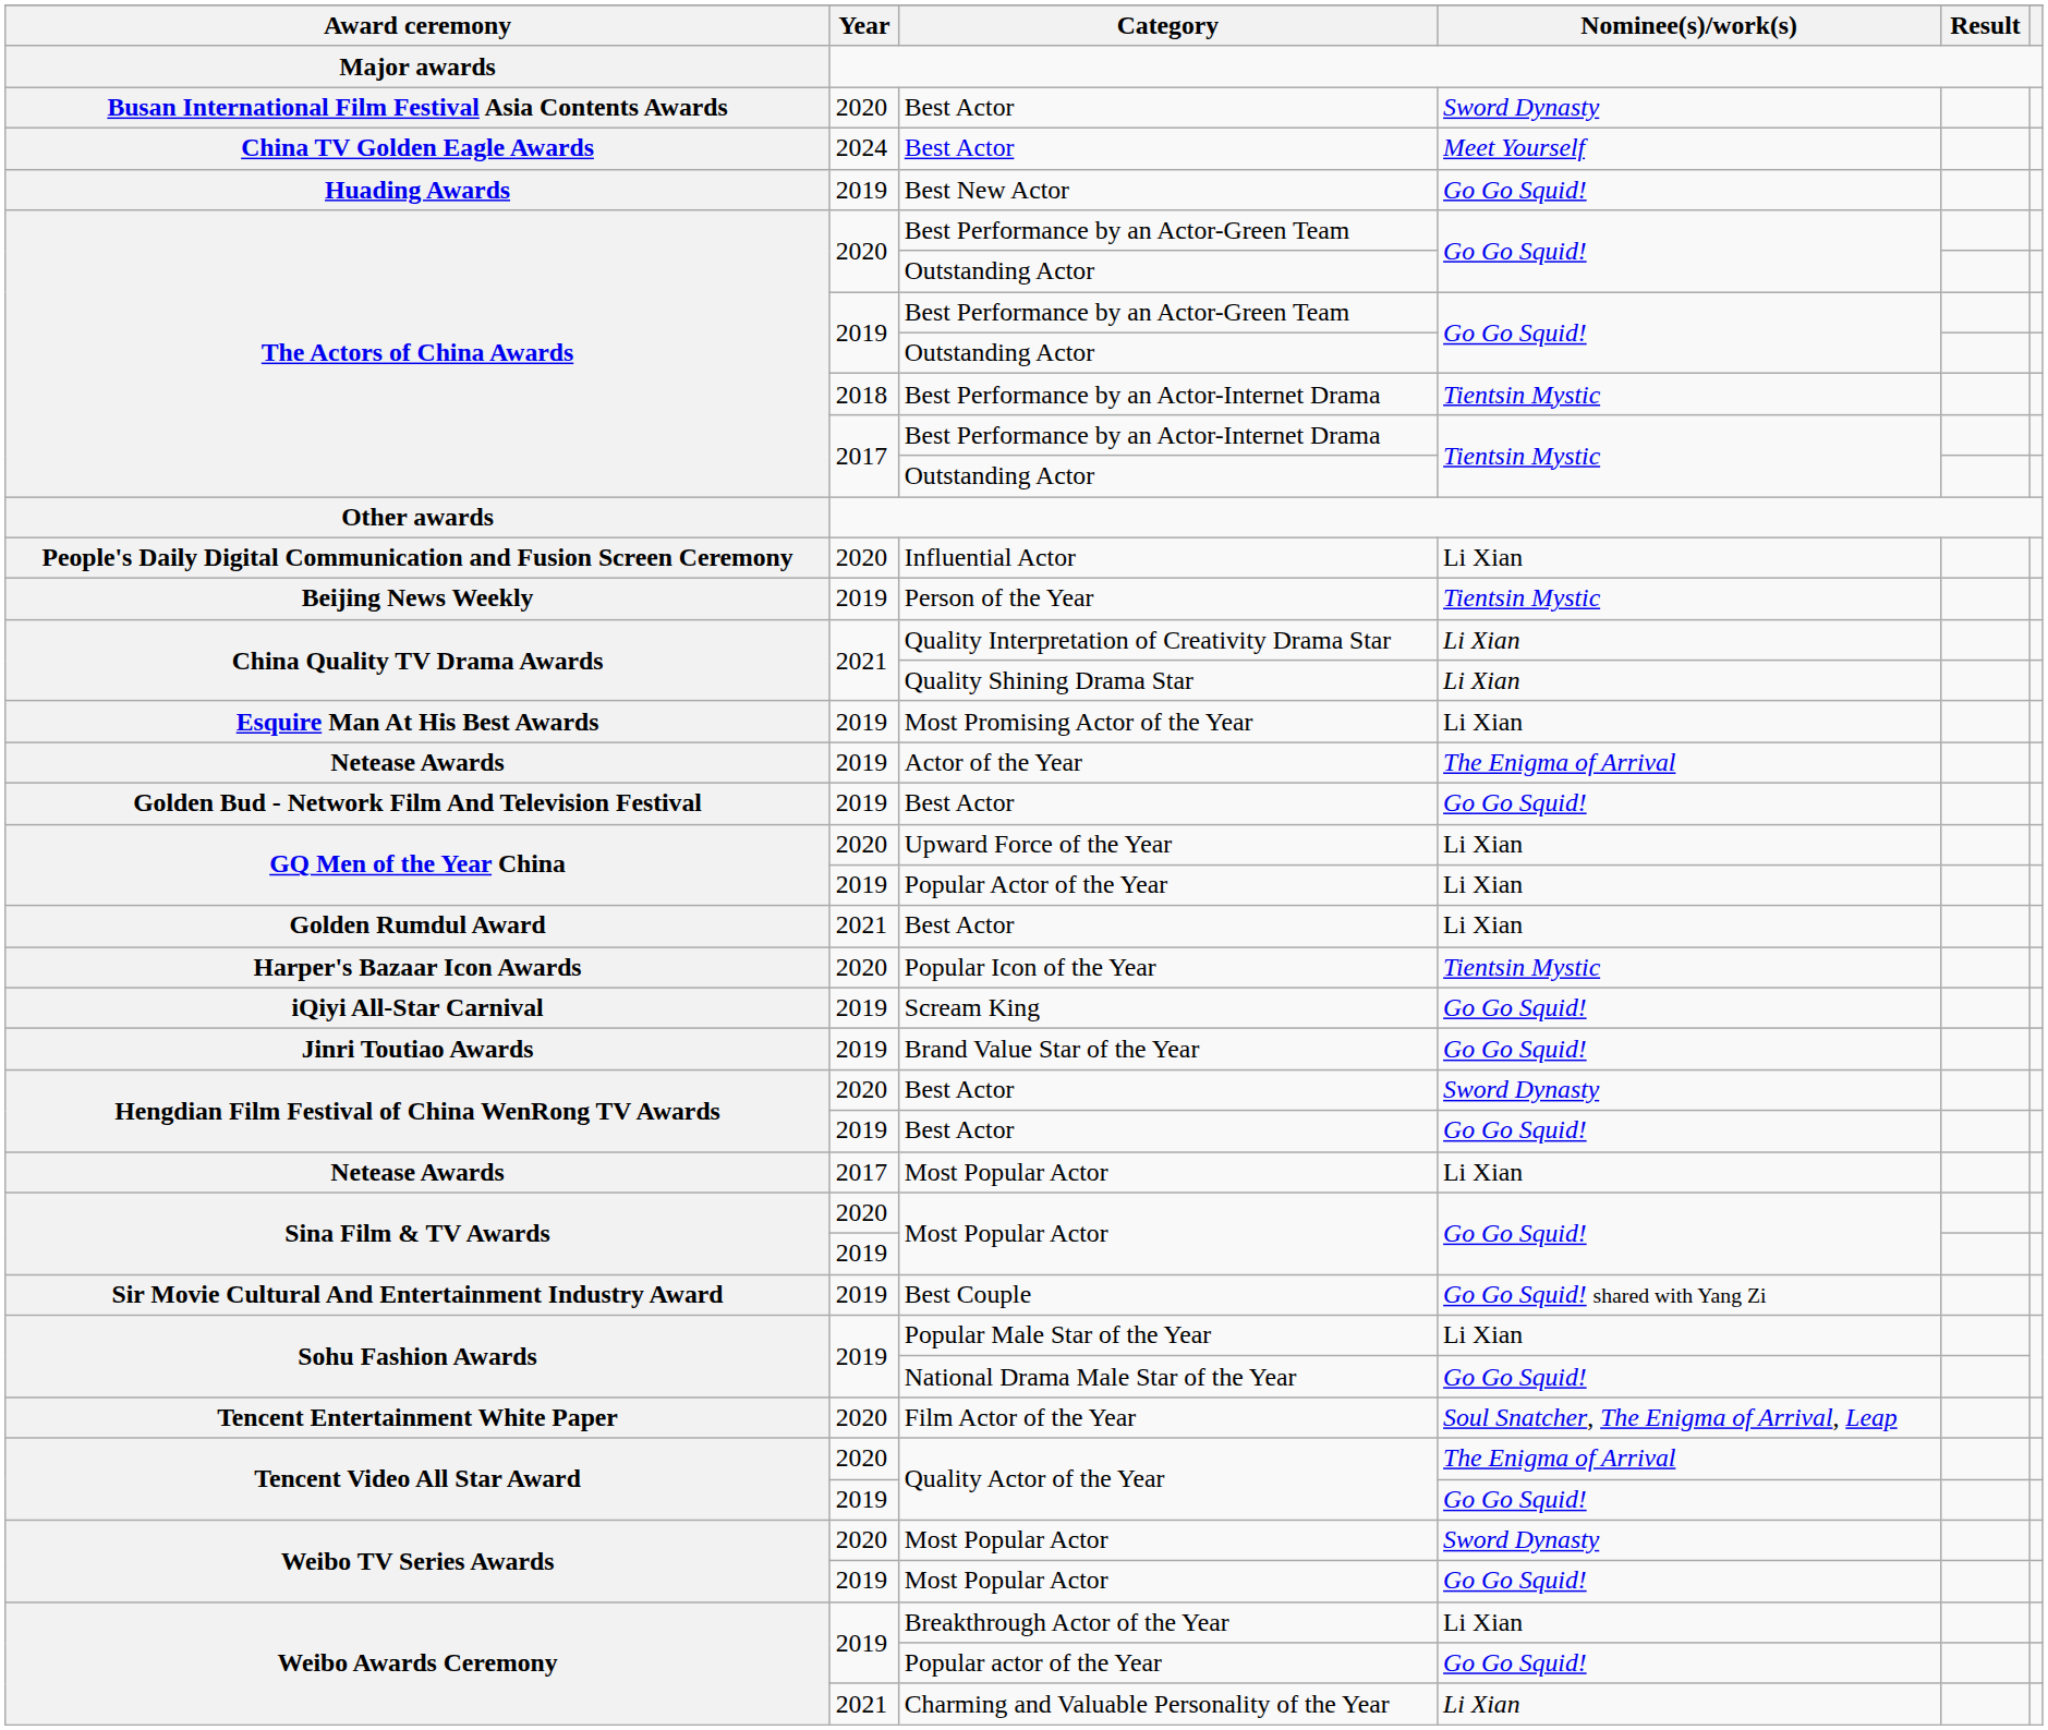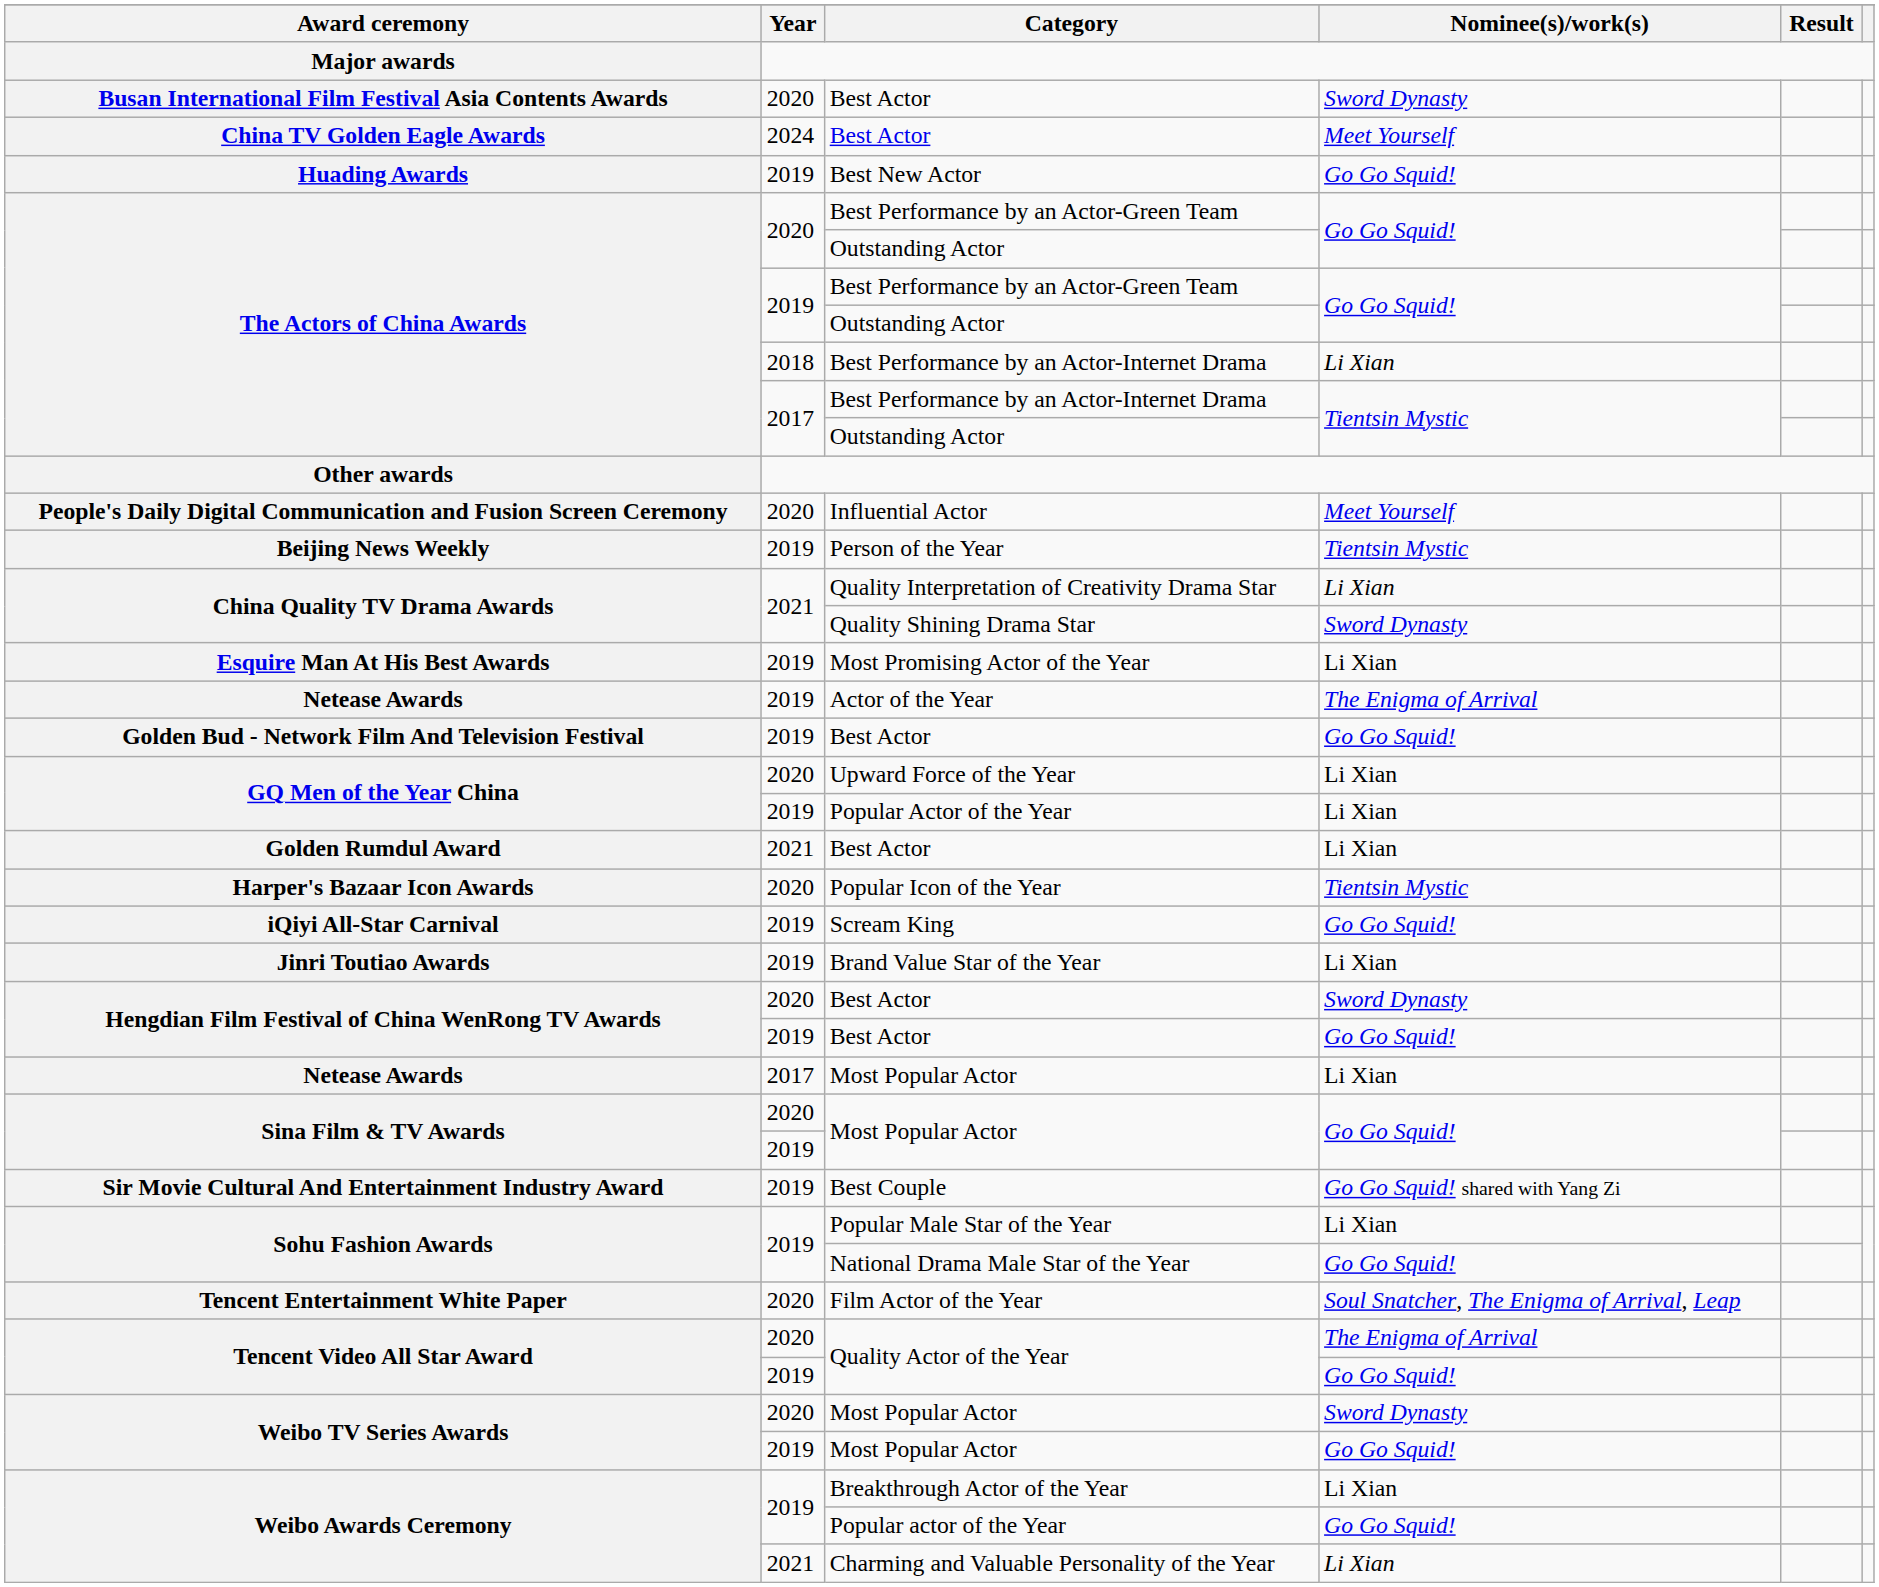2018 / Best Performance by an Actor-Internet Drama | Nominee(s)/work(s): Tientsin Mystic -> Li Xian
Influential Actor | Nominee(s)/work(s): Li Xian -> Meet Yourself
Quality Shining Drama Star | Nominee(s)/work(s): Li Xian -> Sword Dynasty
Brand Value Star of the Year | Nominee(s)/work(s): Go Go Squid! -> Li Xian
